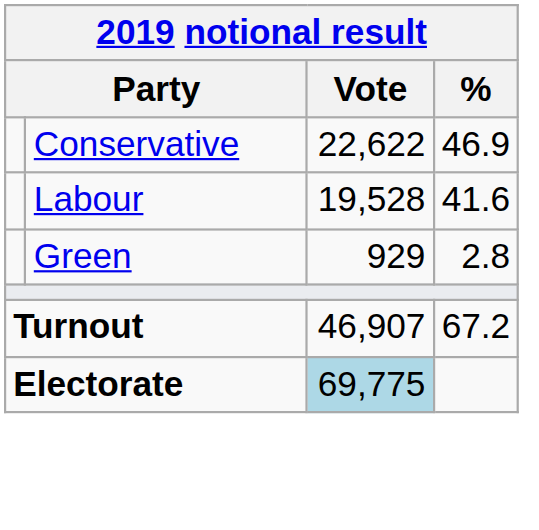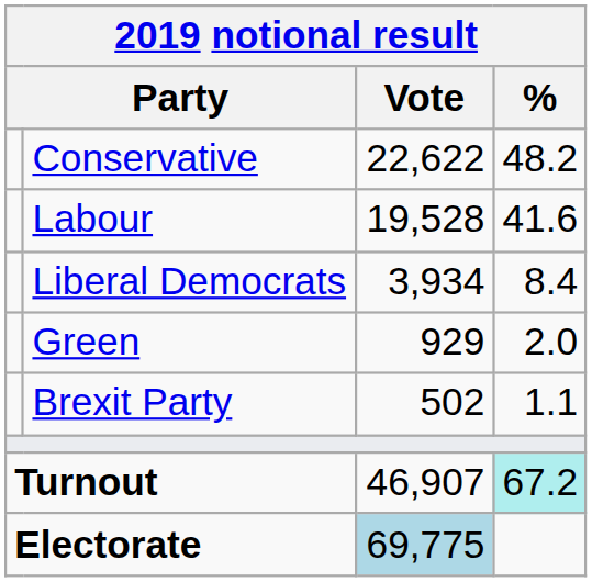Conservative | %: 46.9 -> 48.2
+ row: Liberal Democrats | 3,934 | 8.4
Green | %: 2.8 -> 2.0
+ row: Brexit Party | 502 | 1.1
Turnout | %: no background -> paleturquoise background
